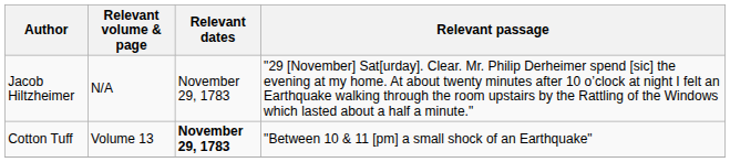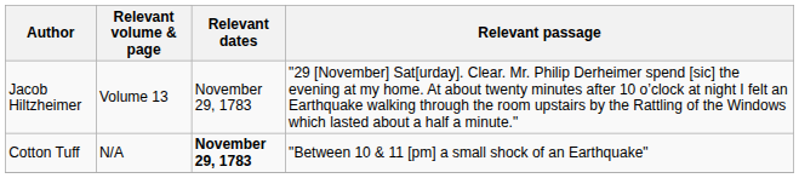Jacob Hiltzheimer | Relevant volume & page: N/A -> Volume 13
Cotton Tuff | Relevant volume & page: Volume 13 -> N/A
